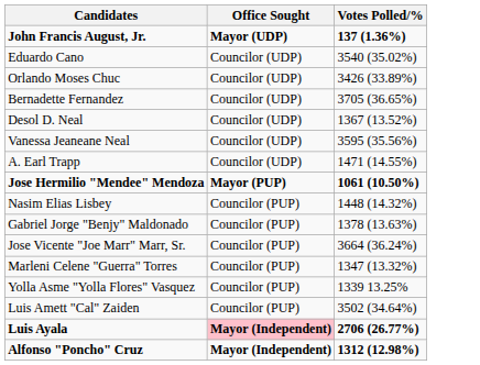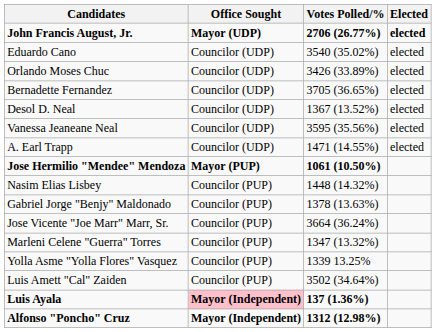+ column: Elected | elected | elected | elected | elected | elected | elected | elected
John Francis August, Jr. | Votes Polled/%: 137 (1.36%) -> 2706 (26.77%)
Luis Ayala | Votes Polled/%: 2706 (26.77%) -> 137 (1.36%)
